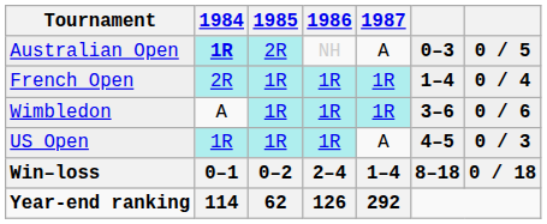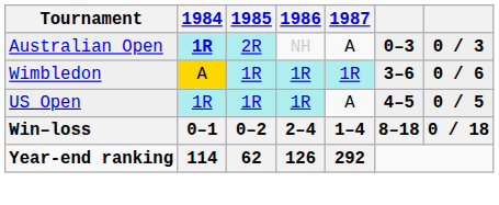Australian Open | column 7: 0 / 5 -> 0 / 3
- row: French Open | 2R | 1R | 1R | 1R | 1–4 | 0 / 4
Wimbledon | 1984: no background -> gold background
US Open | column 7: 0 / 3 -> 0 / 5
